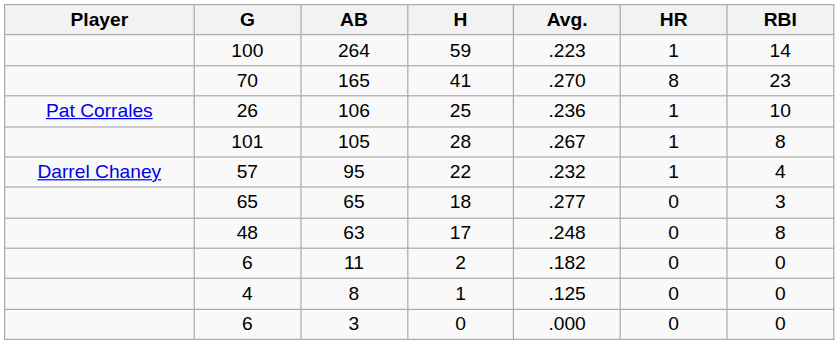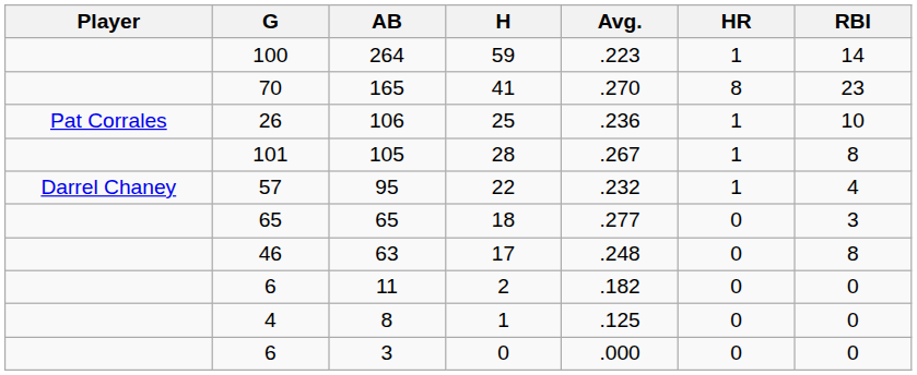63 | G: 48 -> 46
